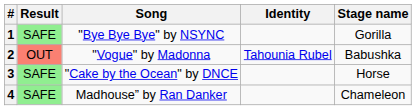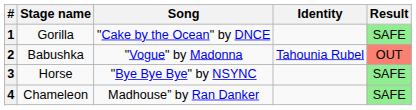columns swapped: Stage name <-> Result
1 | Song: "Bye Bye Bye" by NSYNC -> "Cake by the Ocean" by DNCE
3 | Song: "Cake by the Ocean" by DNCE -> "Bye Bye Bye" by NSYNC
